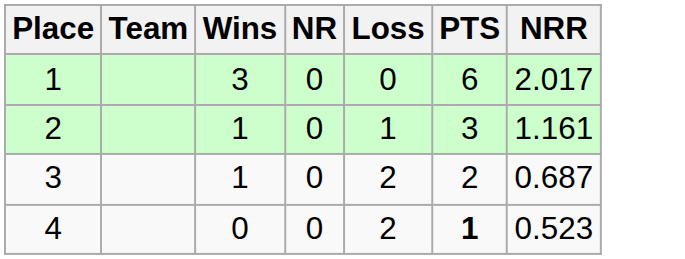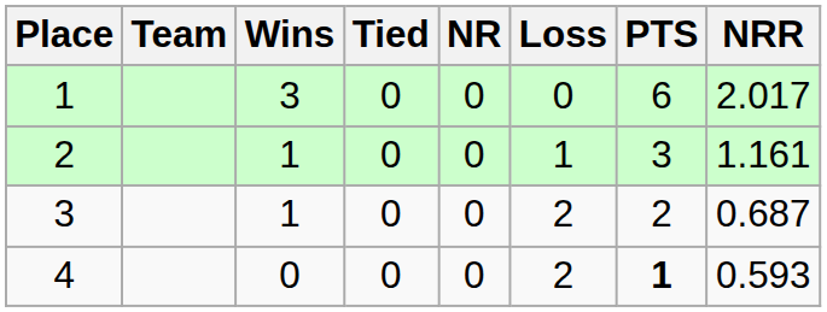+ column: Tied | 0 | 0 | 0 | 0
4 | NRR: 0.523 -> 0.593
